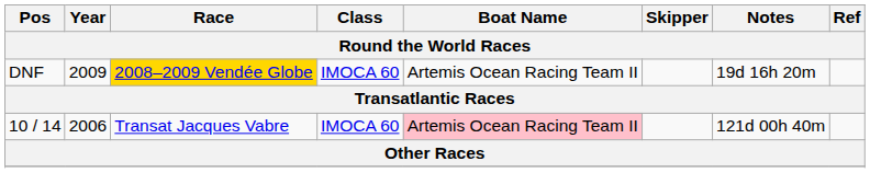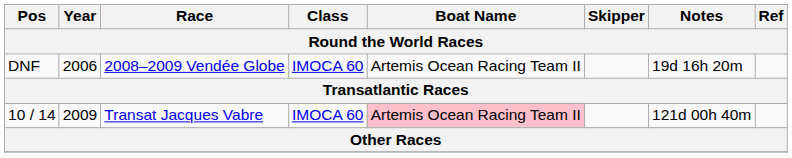DNF | Year: 2009 -> 2006
DNF | Race: gold background -> no background
10 / 14 | Year: 2006 -> 2009
